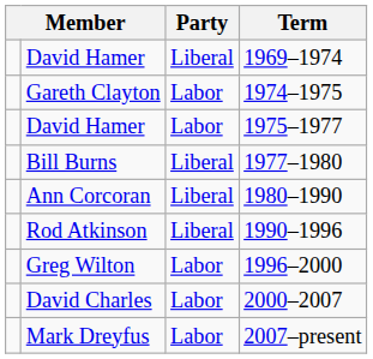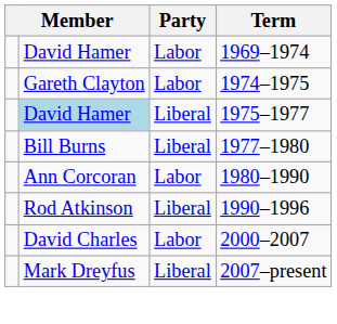1969–1974 | Party: Liberal -> Labor
1975–1977 | column 2: no background -> lightblue background
1975–1977 | Party: Labor -> Liberal
1980–1990 | Party: Liberal -> Labor
- row: Greg Wilton | Labor | 1996–2000
2007–present | Party: Labor -> Liberal
